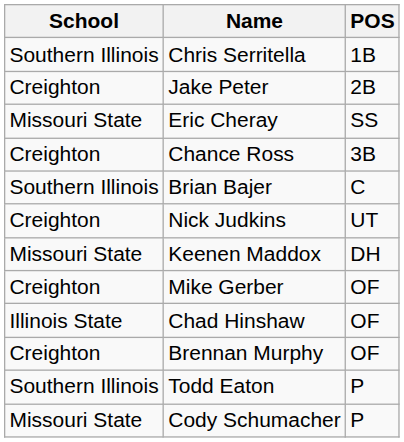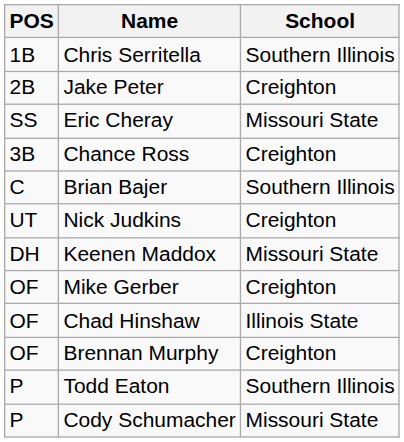columns swapped: POS <-> School
